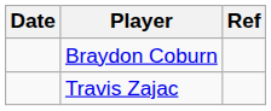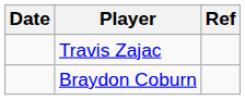rows swapped: Travis Zajac <-> Braydon Coburn
